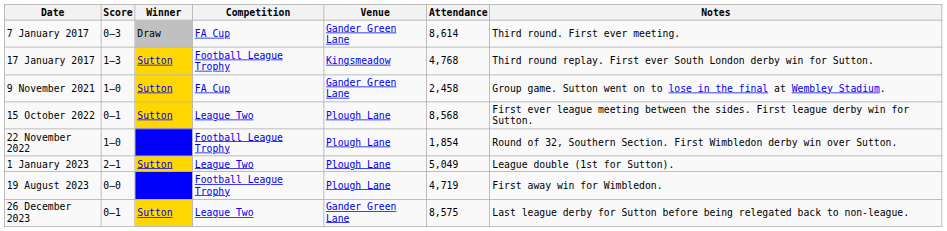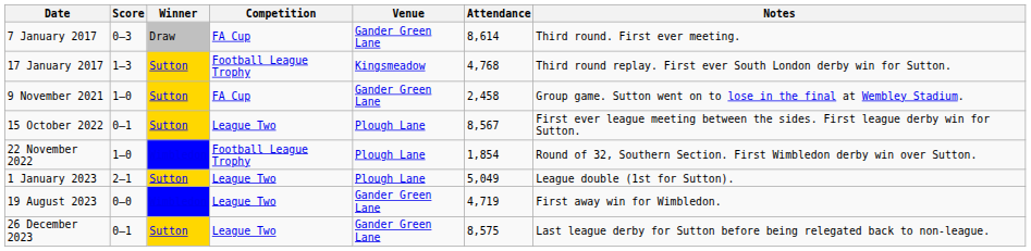15 October 2022 | Attendance: 8,568 -> 8,567
19 August 2023 | Competition: Football League Trophy -> League Two
19 August 2023 | Venue: Plough Lane -> Gander Green Lane
